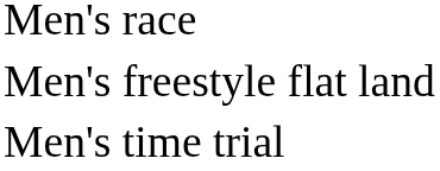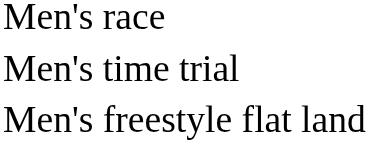rows swapped: Men's time trial <-> Men's freestyle flat land
